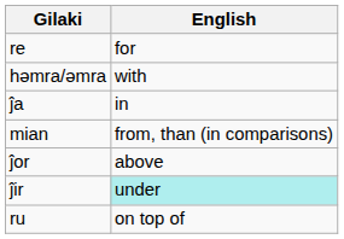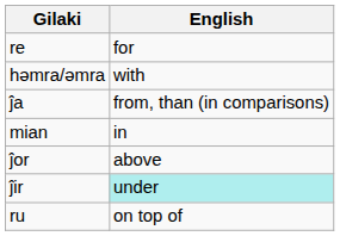ĵa | English: in -> from, than (in comparisons)
mian | English: from, than (in comparisons) -> in
